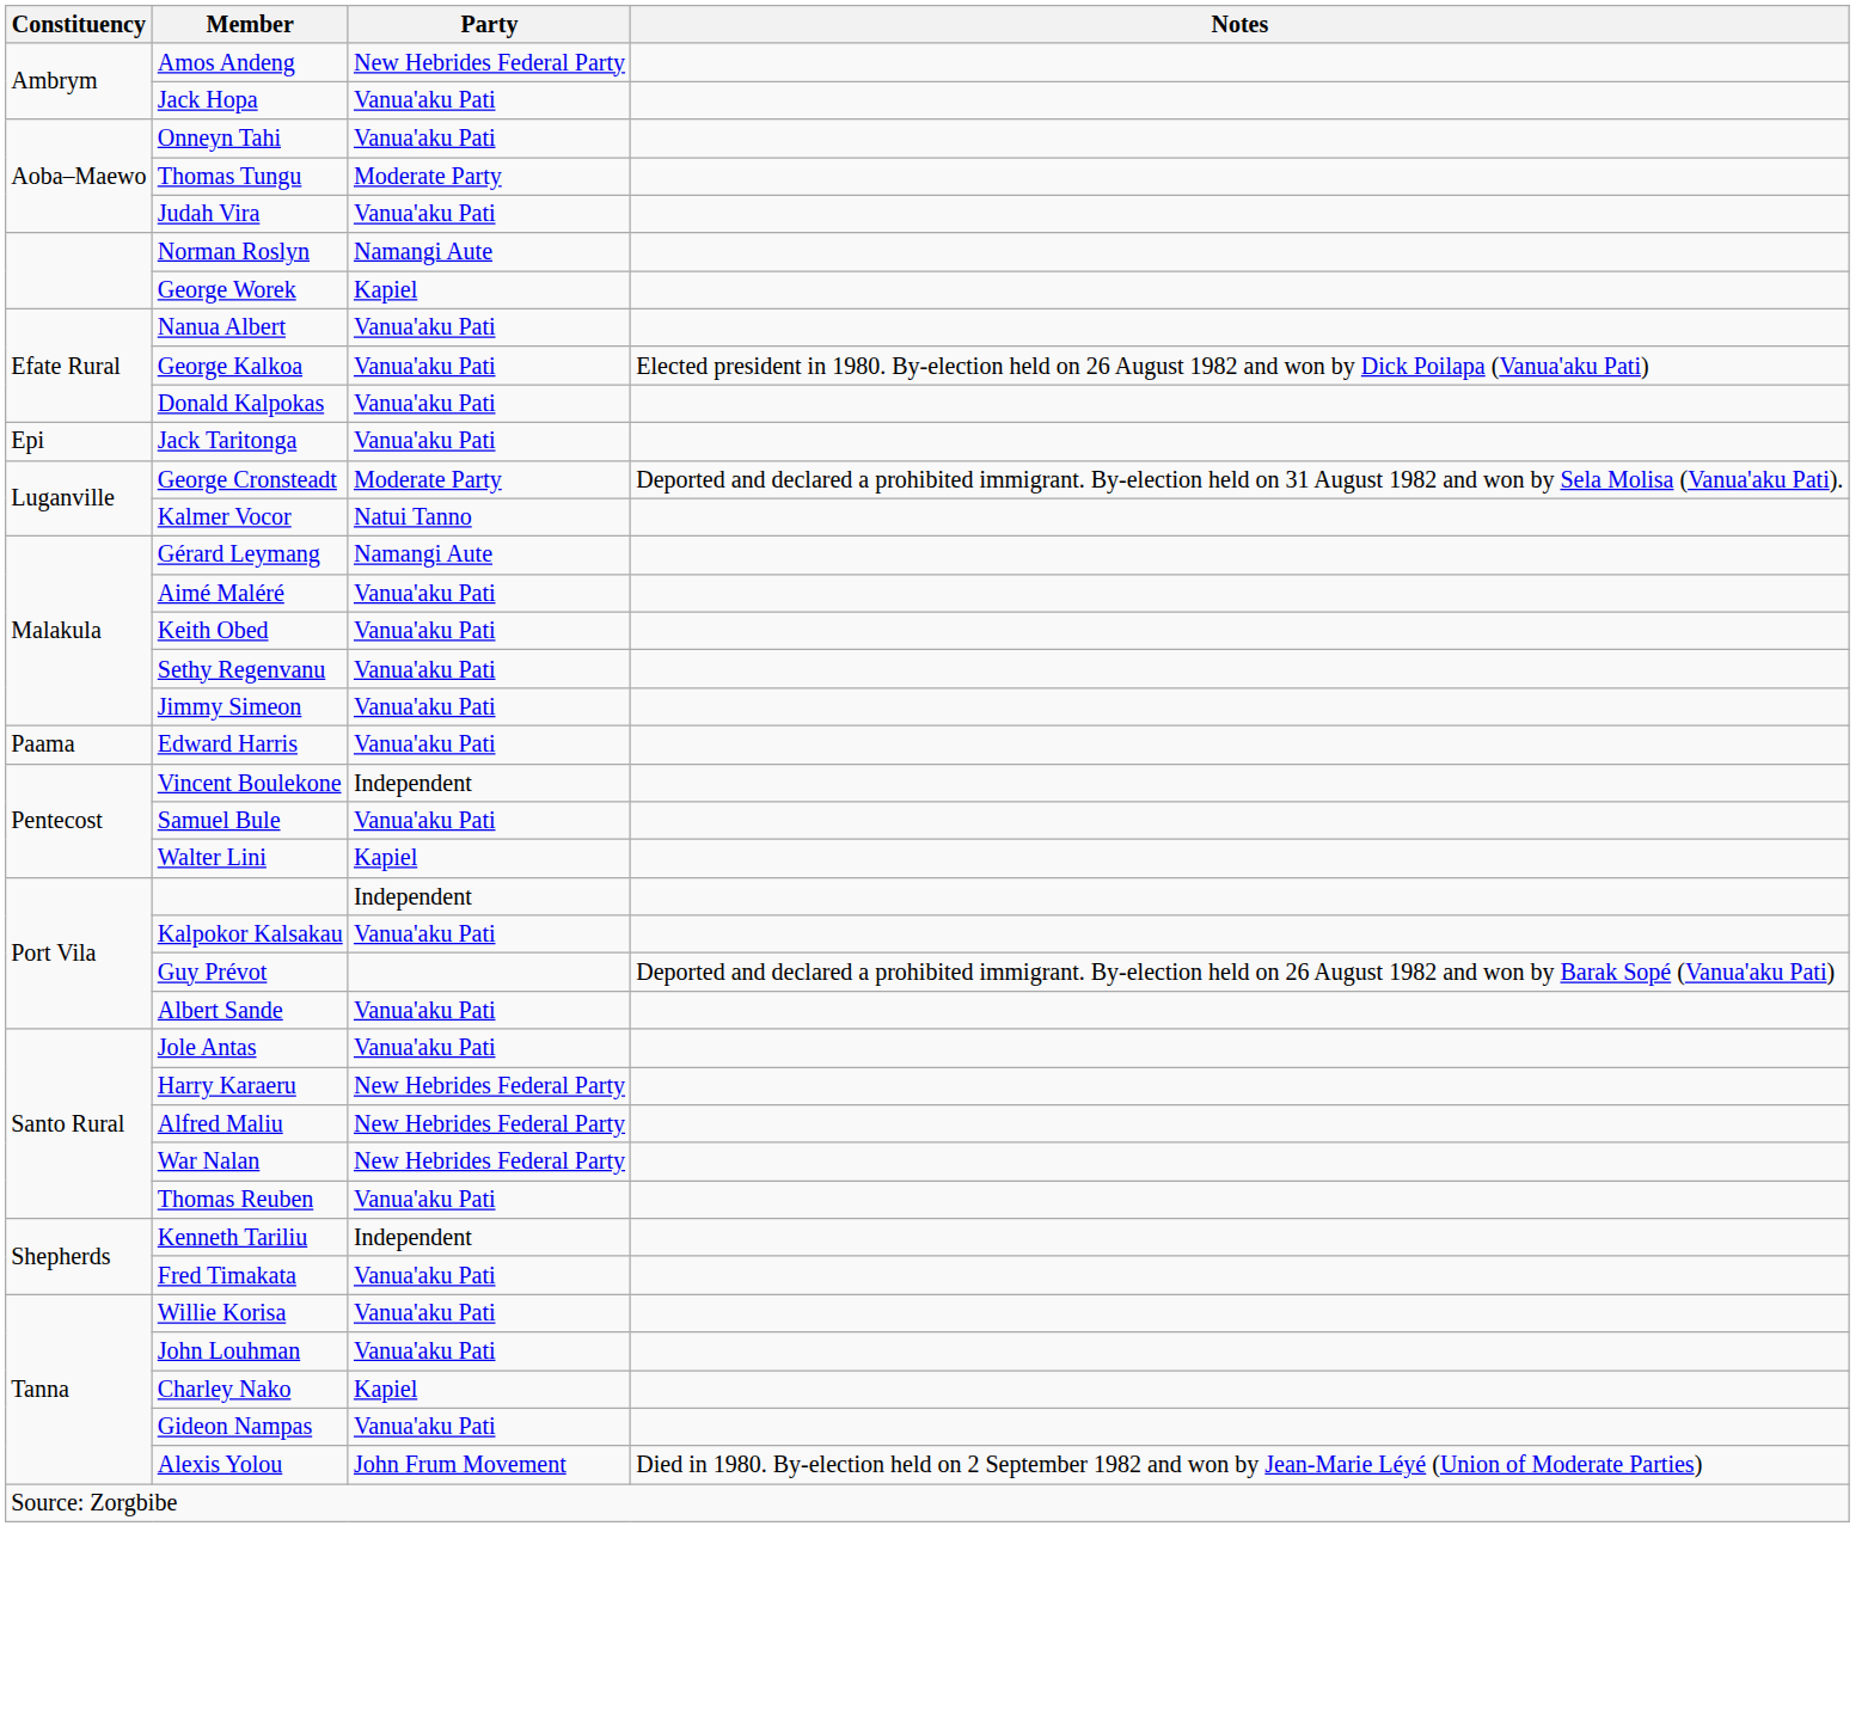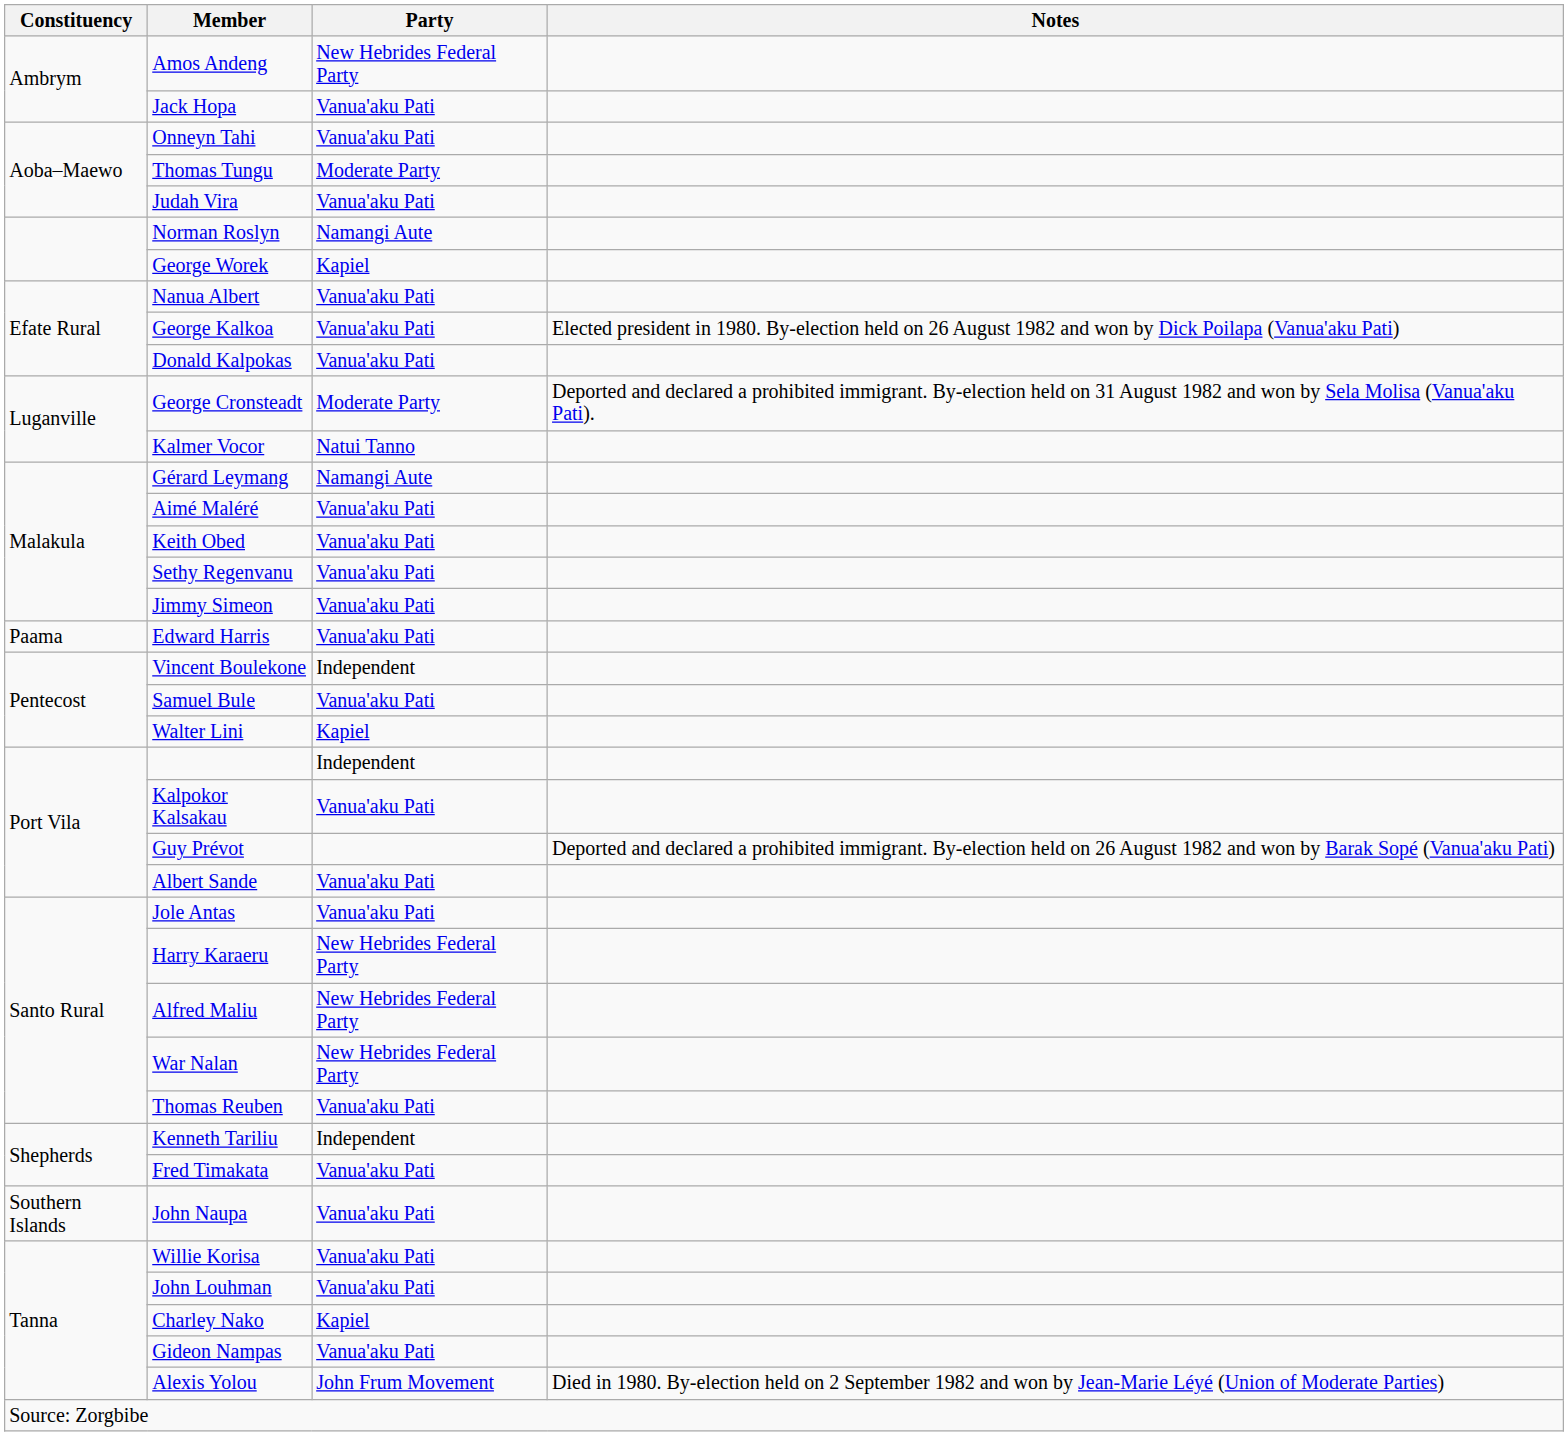- row: Epi | Jack Taritonga | Vanua'aku Pati
+ row: Southern Islands | John Naupa | Vanua'aku Pati
